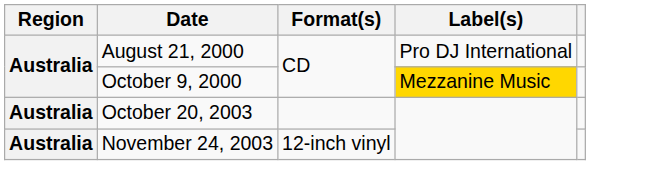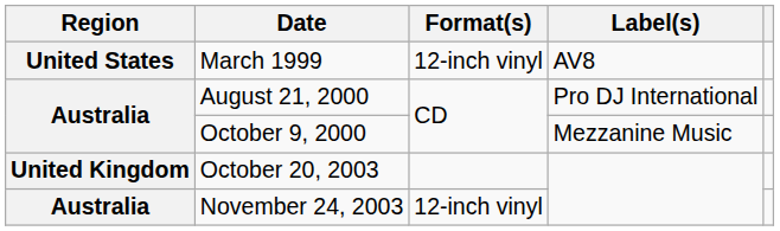+ row: United States | March 1999 | 12-inch vinyl | AV8
October 9, 2000 | Label(s): gold background -> no background
October 20, 2003 | Region: Australia -> United Kingdom
